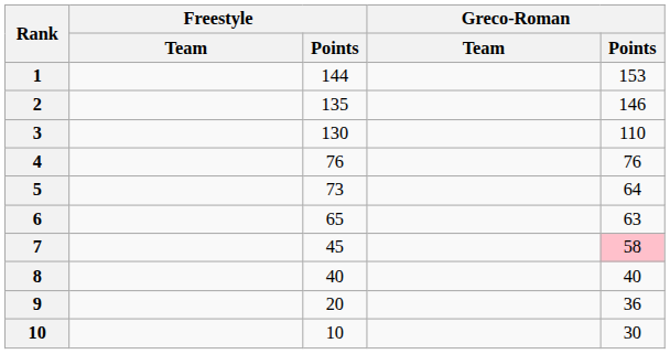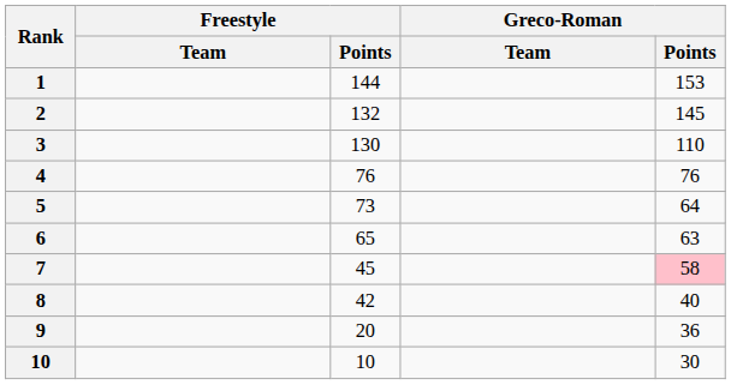2 | Freestyle / Points: 135 -> 132
2 | Greco-Roman / Points: 146 -> 145
8 | Freestyle / Points: 40 -> 42
